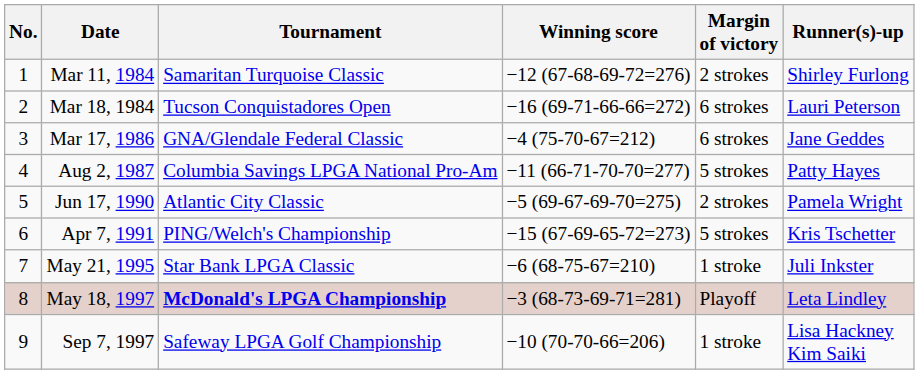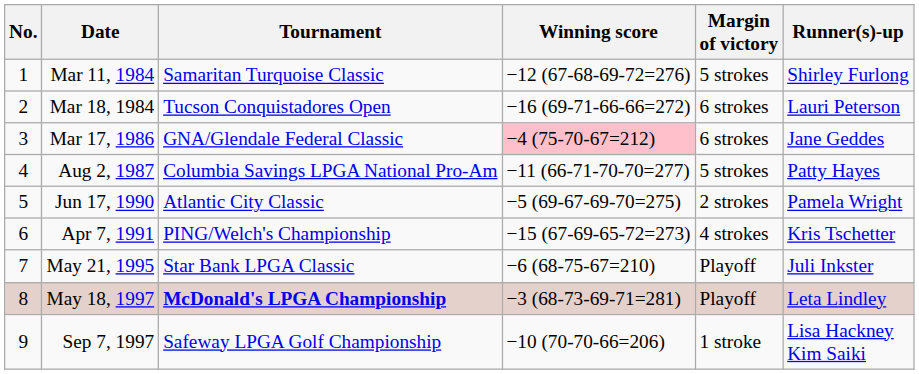Mar 11, 1984 | Margin of victory: 2 strokes -> 5 strokes
Mar 17, 1986 | Winning score: no background -> pink background
Apr 7, 1991 | Margin of victory: 5 strokes -> 4 strokes
May 21, 1995 | Margin of victory: 1 stroke -> Playoff
